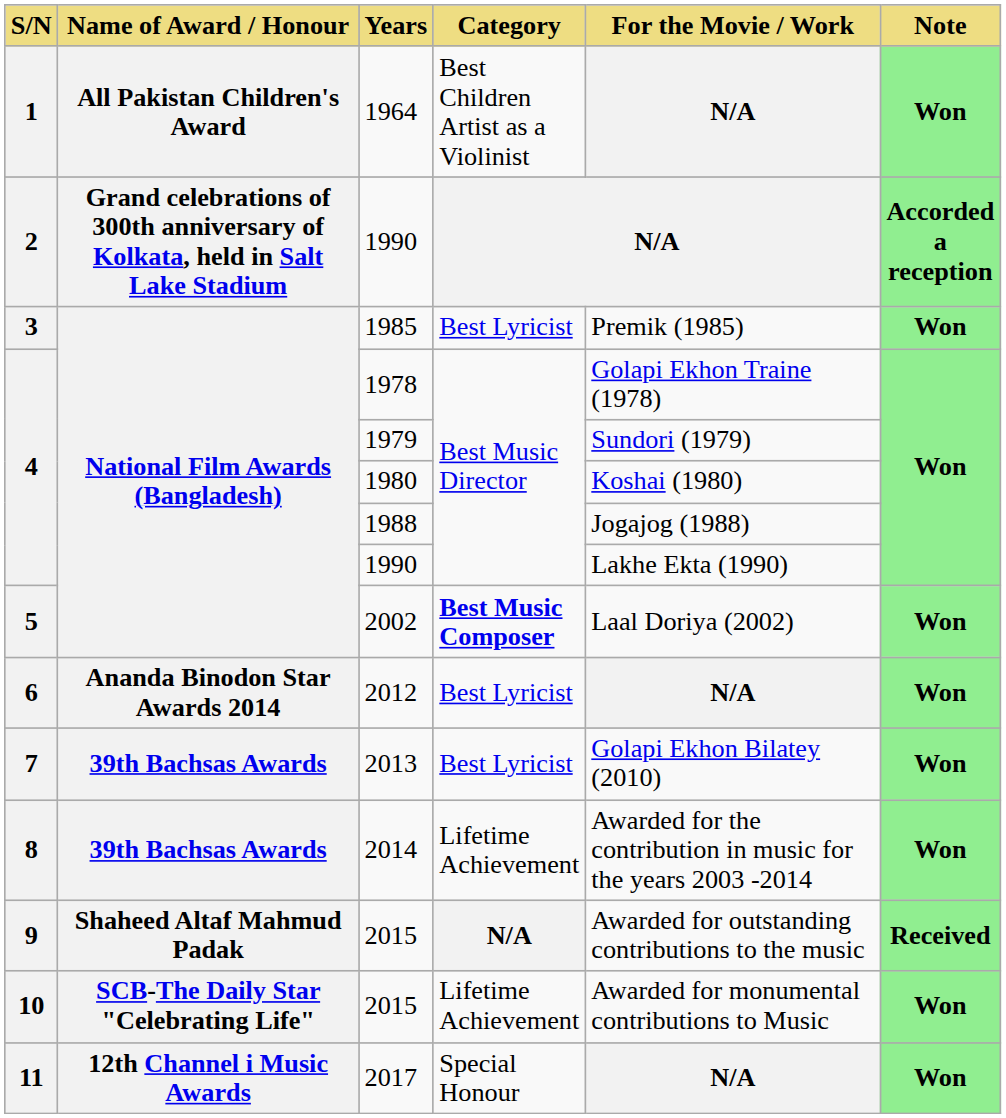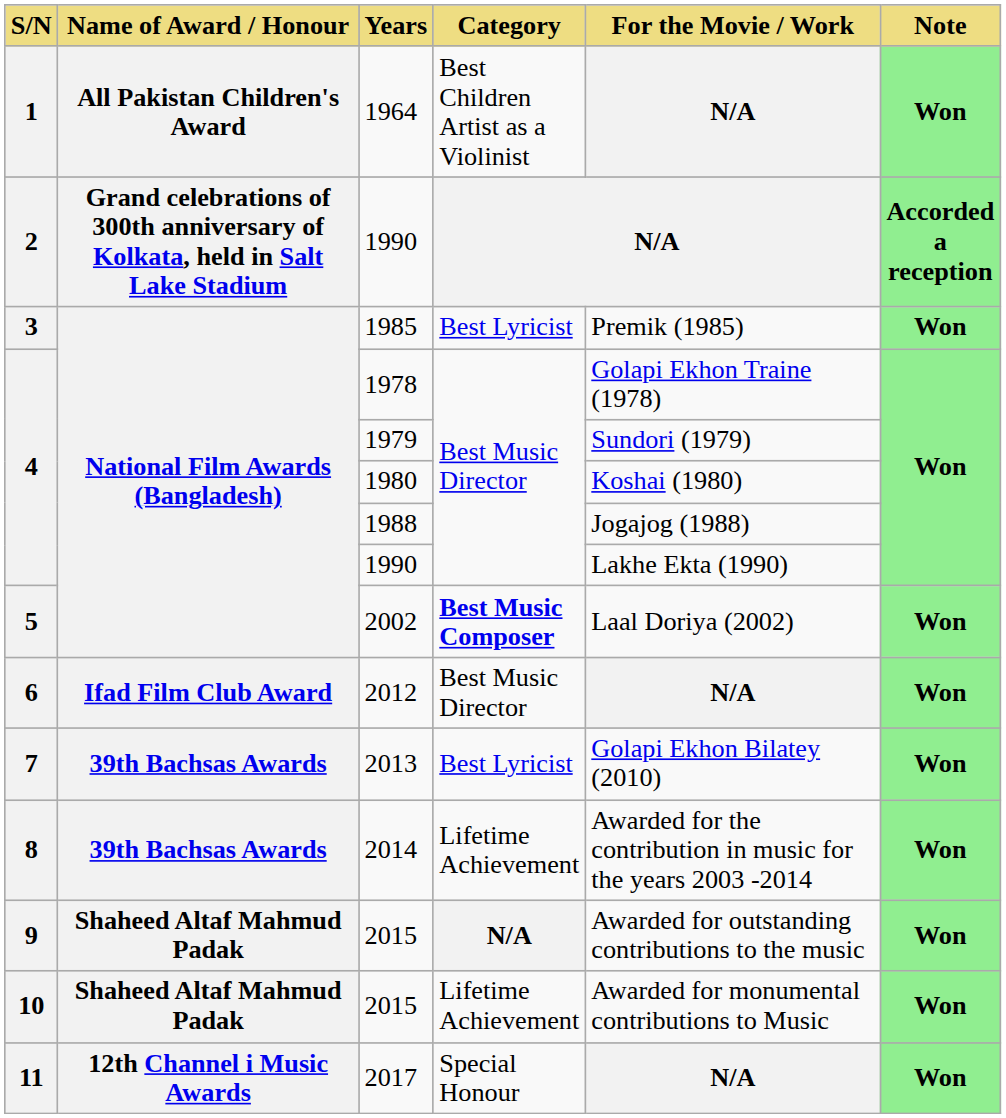2012 | Name of Award / Honour: Ananda Binodon Star Awards 2014 -> Ifad Film Club Award
2012 | Category: Best Lyricist -> Best Music Director
9 / 2015 | Note: Received -> Won
10 / 2015 | Name of Award / Honour: SCB-The Daily Star "Celebrating Life" -> Shaheed Altaf Mahmud Padak
